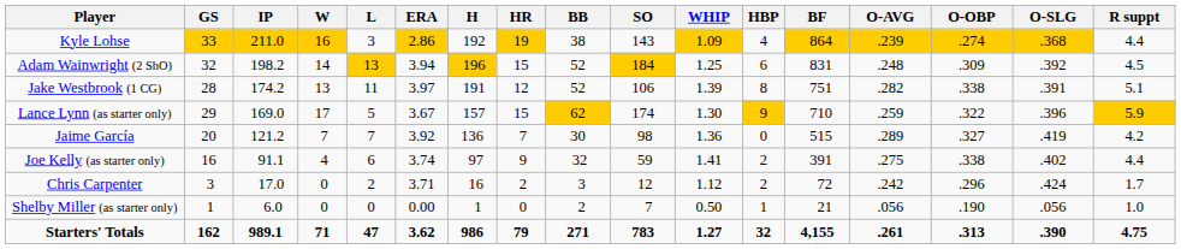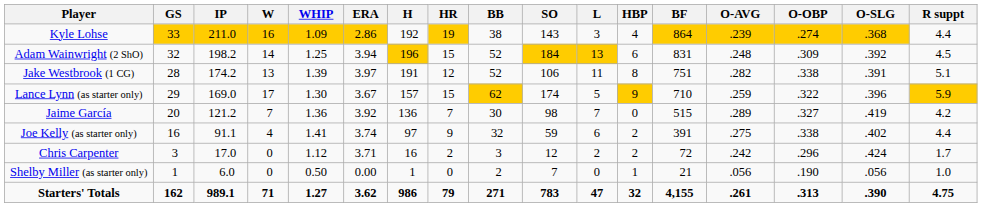columns swapped: L <-> WHIP
